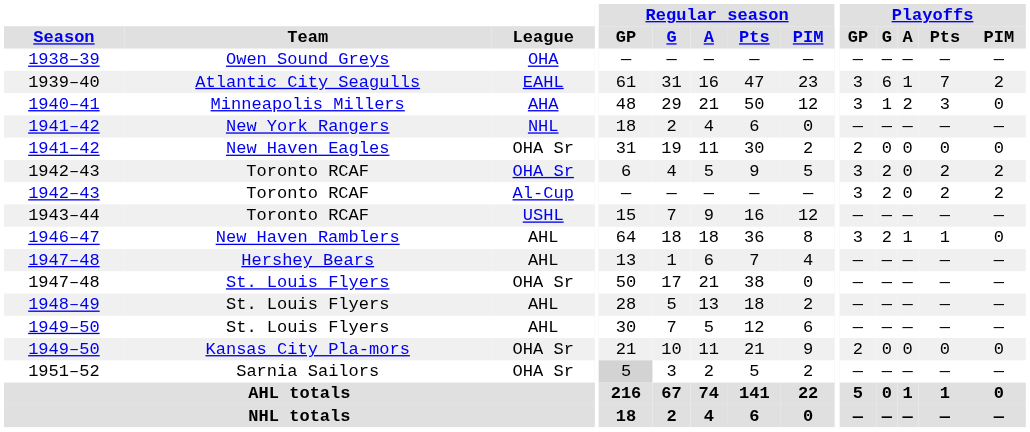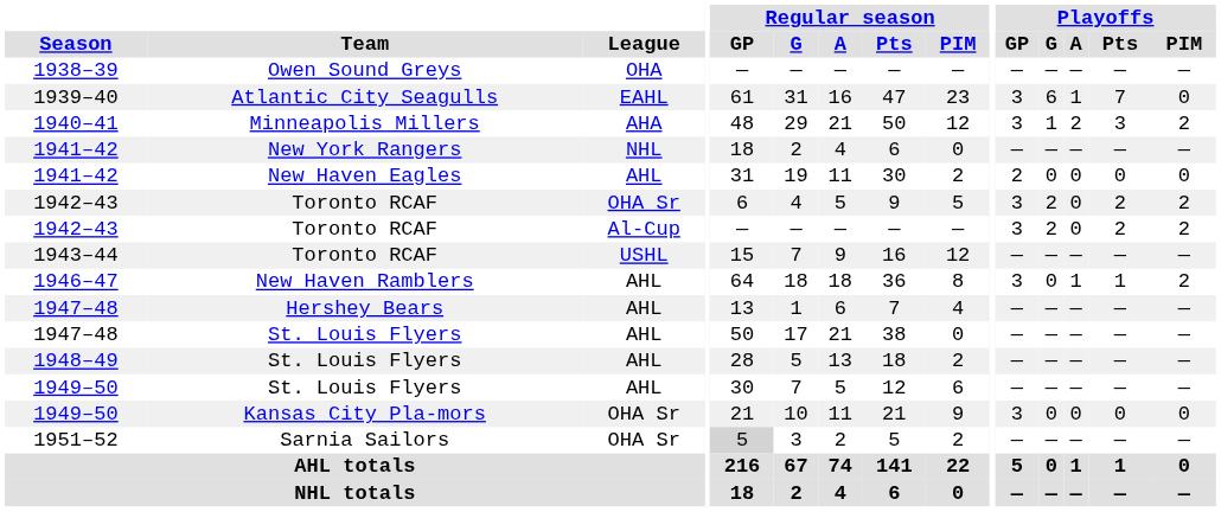1939–40 | Playoffs / PIM: 2 -> 0
1940–41 | Playoffs / PIM: 0 -> 2
1941–42 / New Haven Eagles | League: OHA Sr -> AHL
1946–47 | Playoffs / G: 2 -> 0
1946–47 | Playoffs / PIM: 0 -> 2
1947–48 / St. Louis Flyers | League: OHA Sr -> AHL
1949–50 / Kansas City Pla-mors | Playoffs / GP: 2 -> 3
